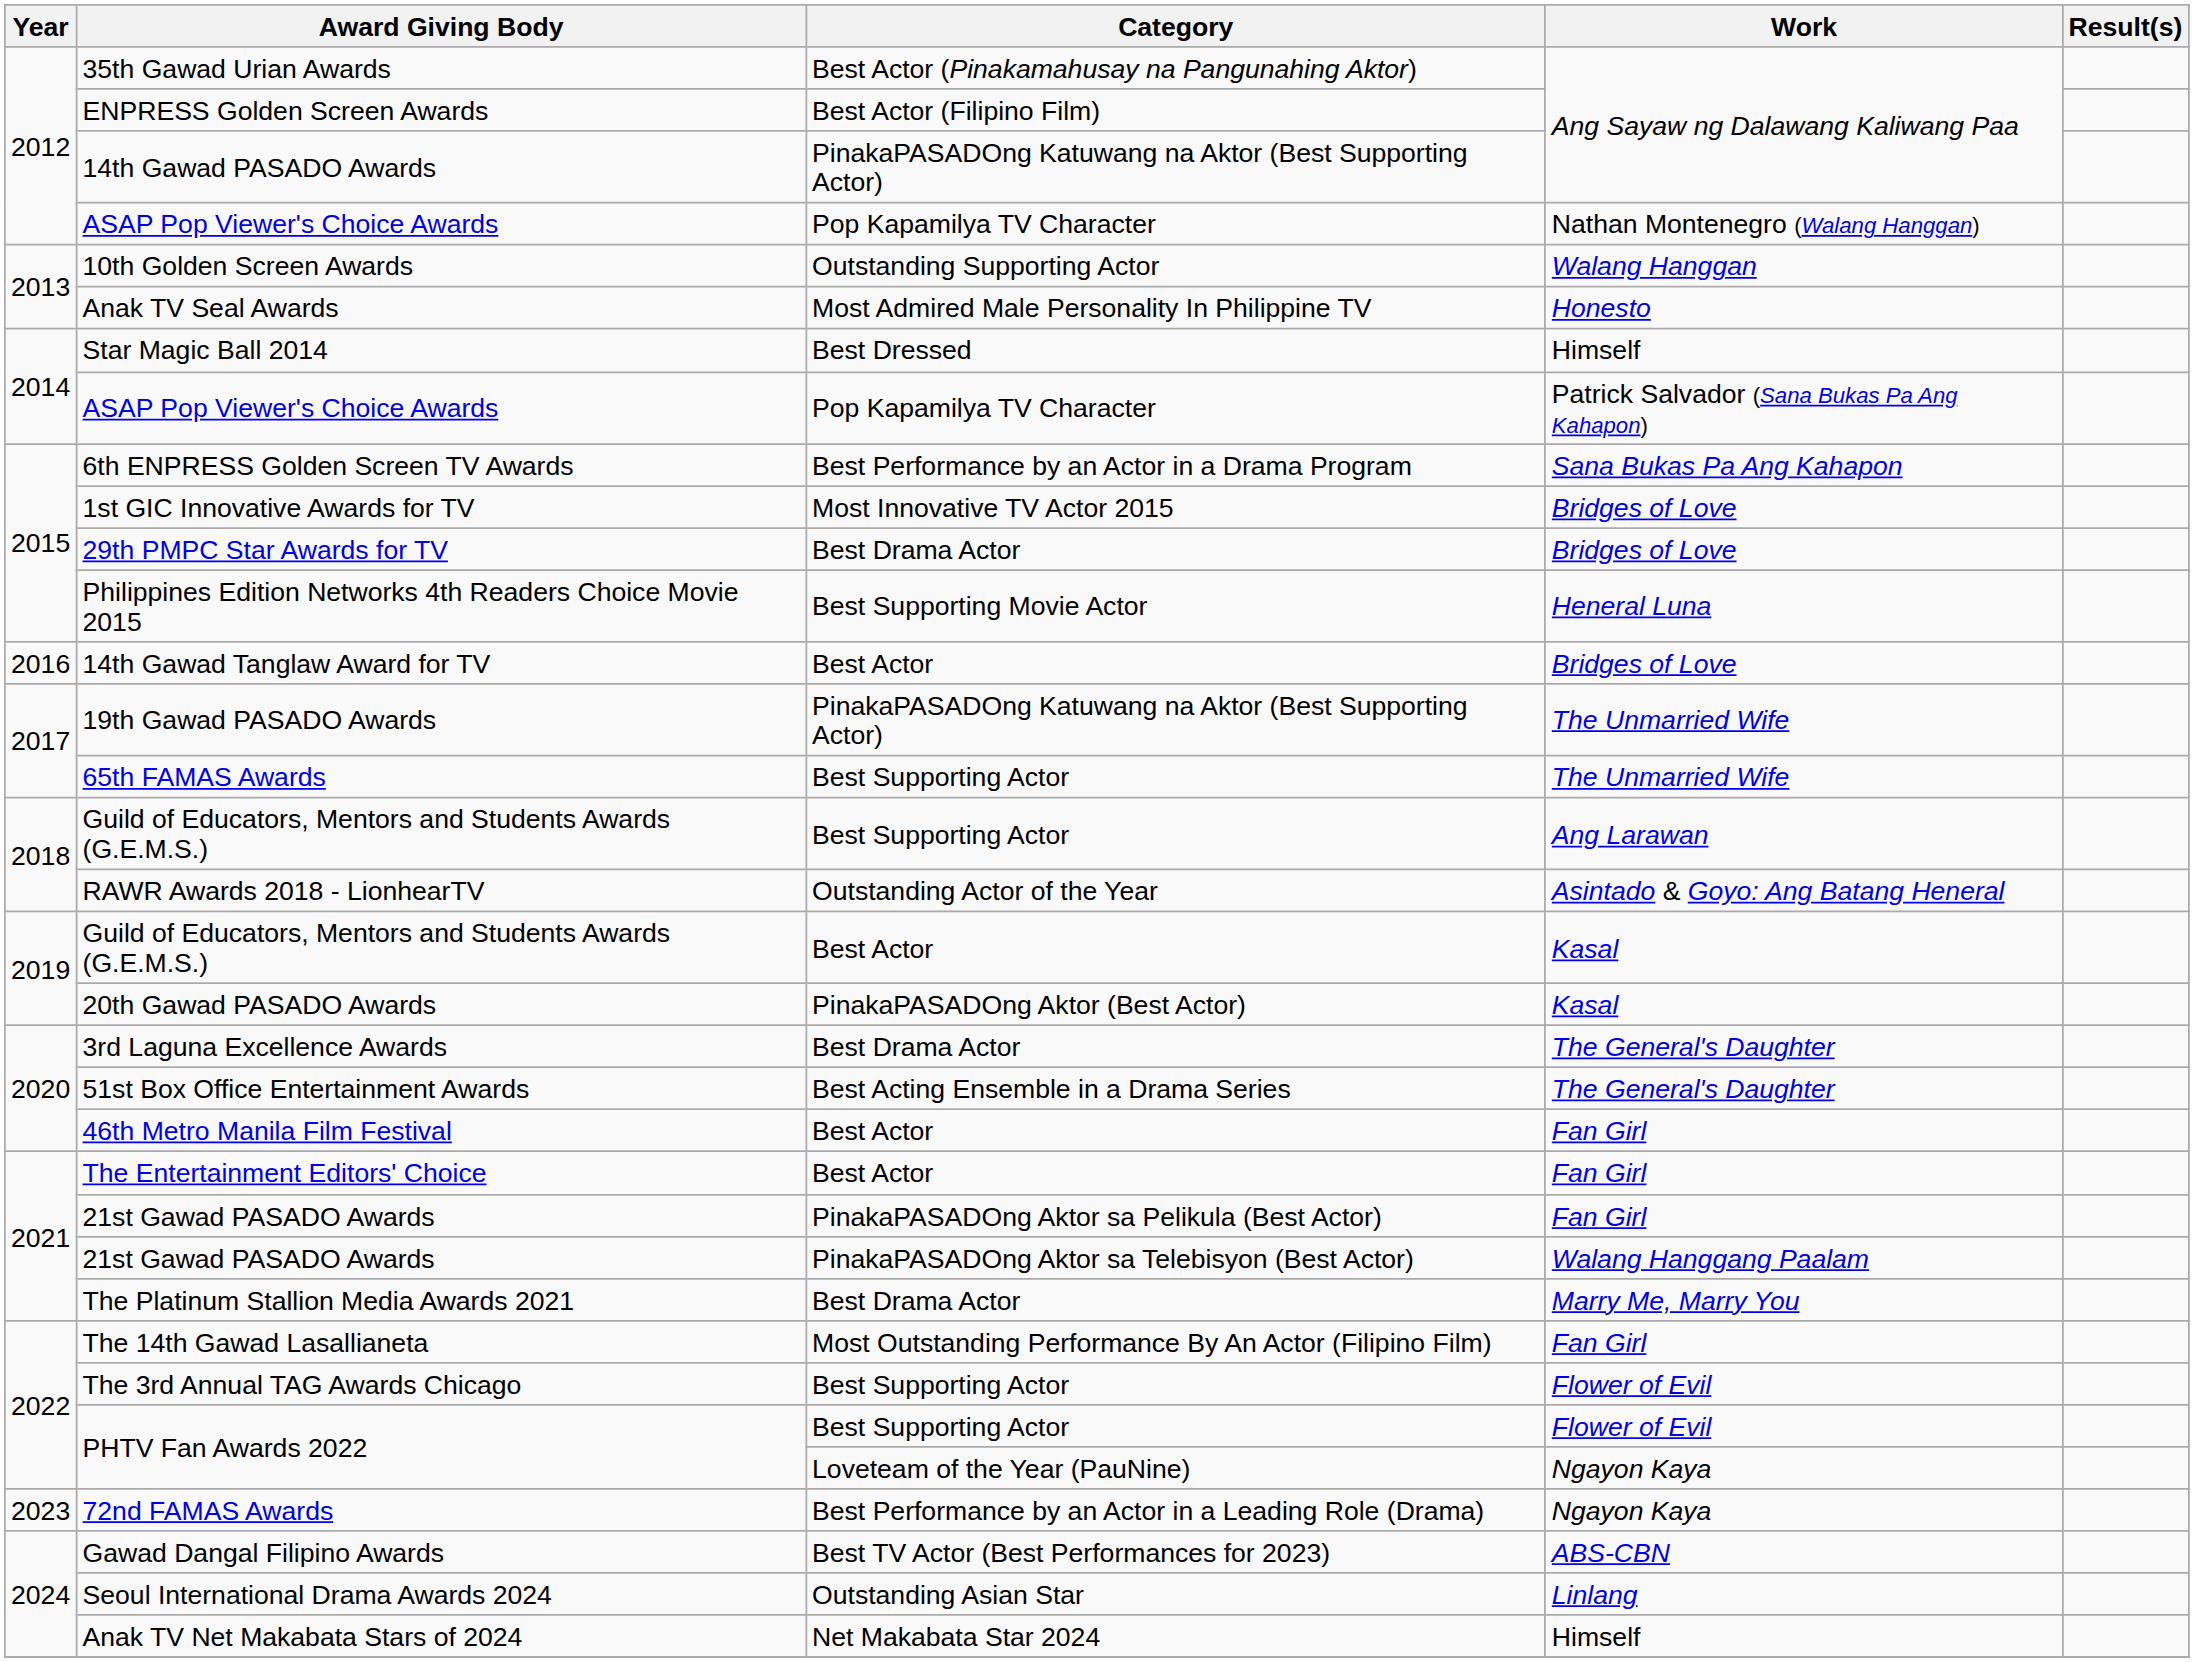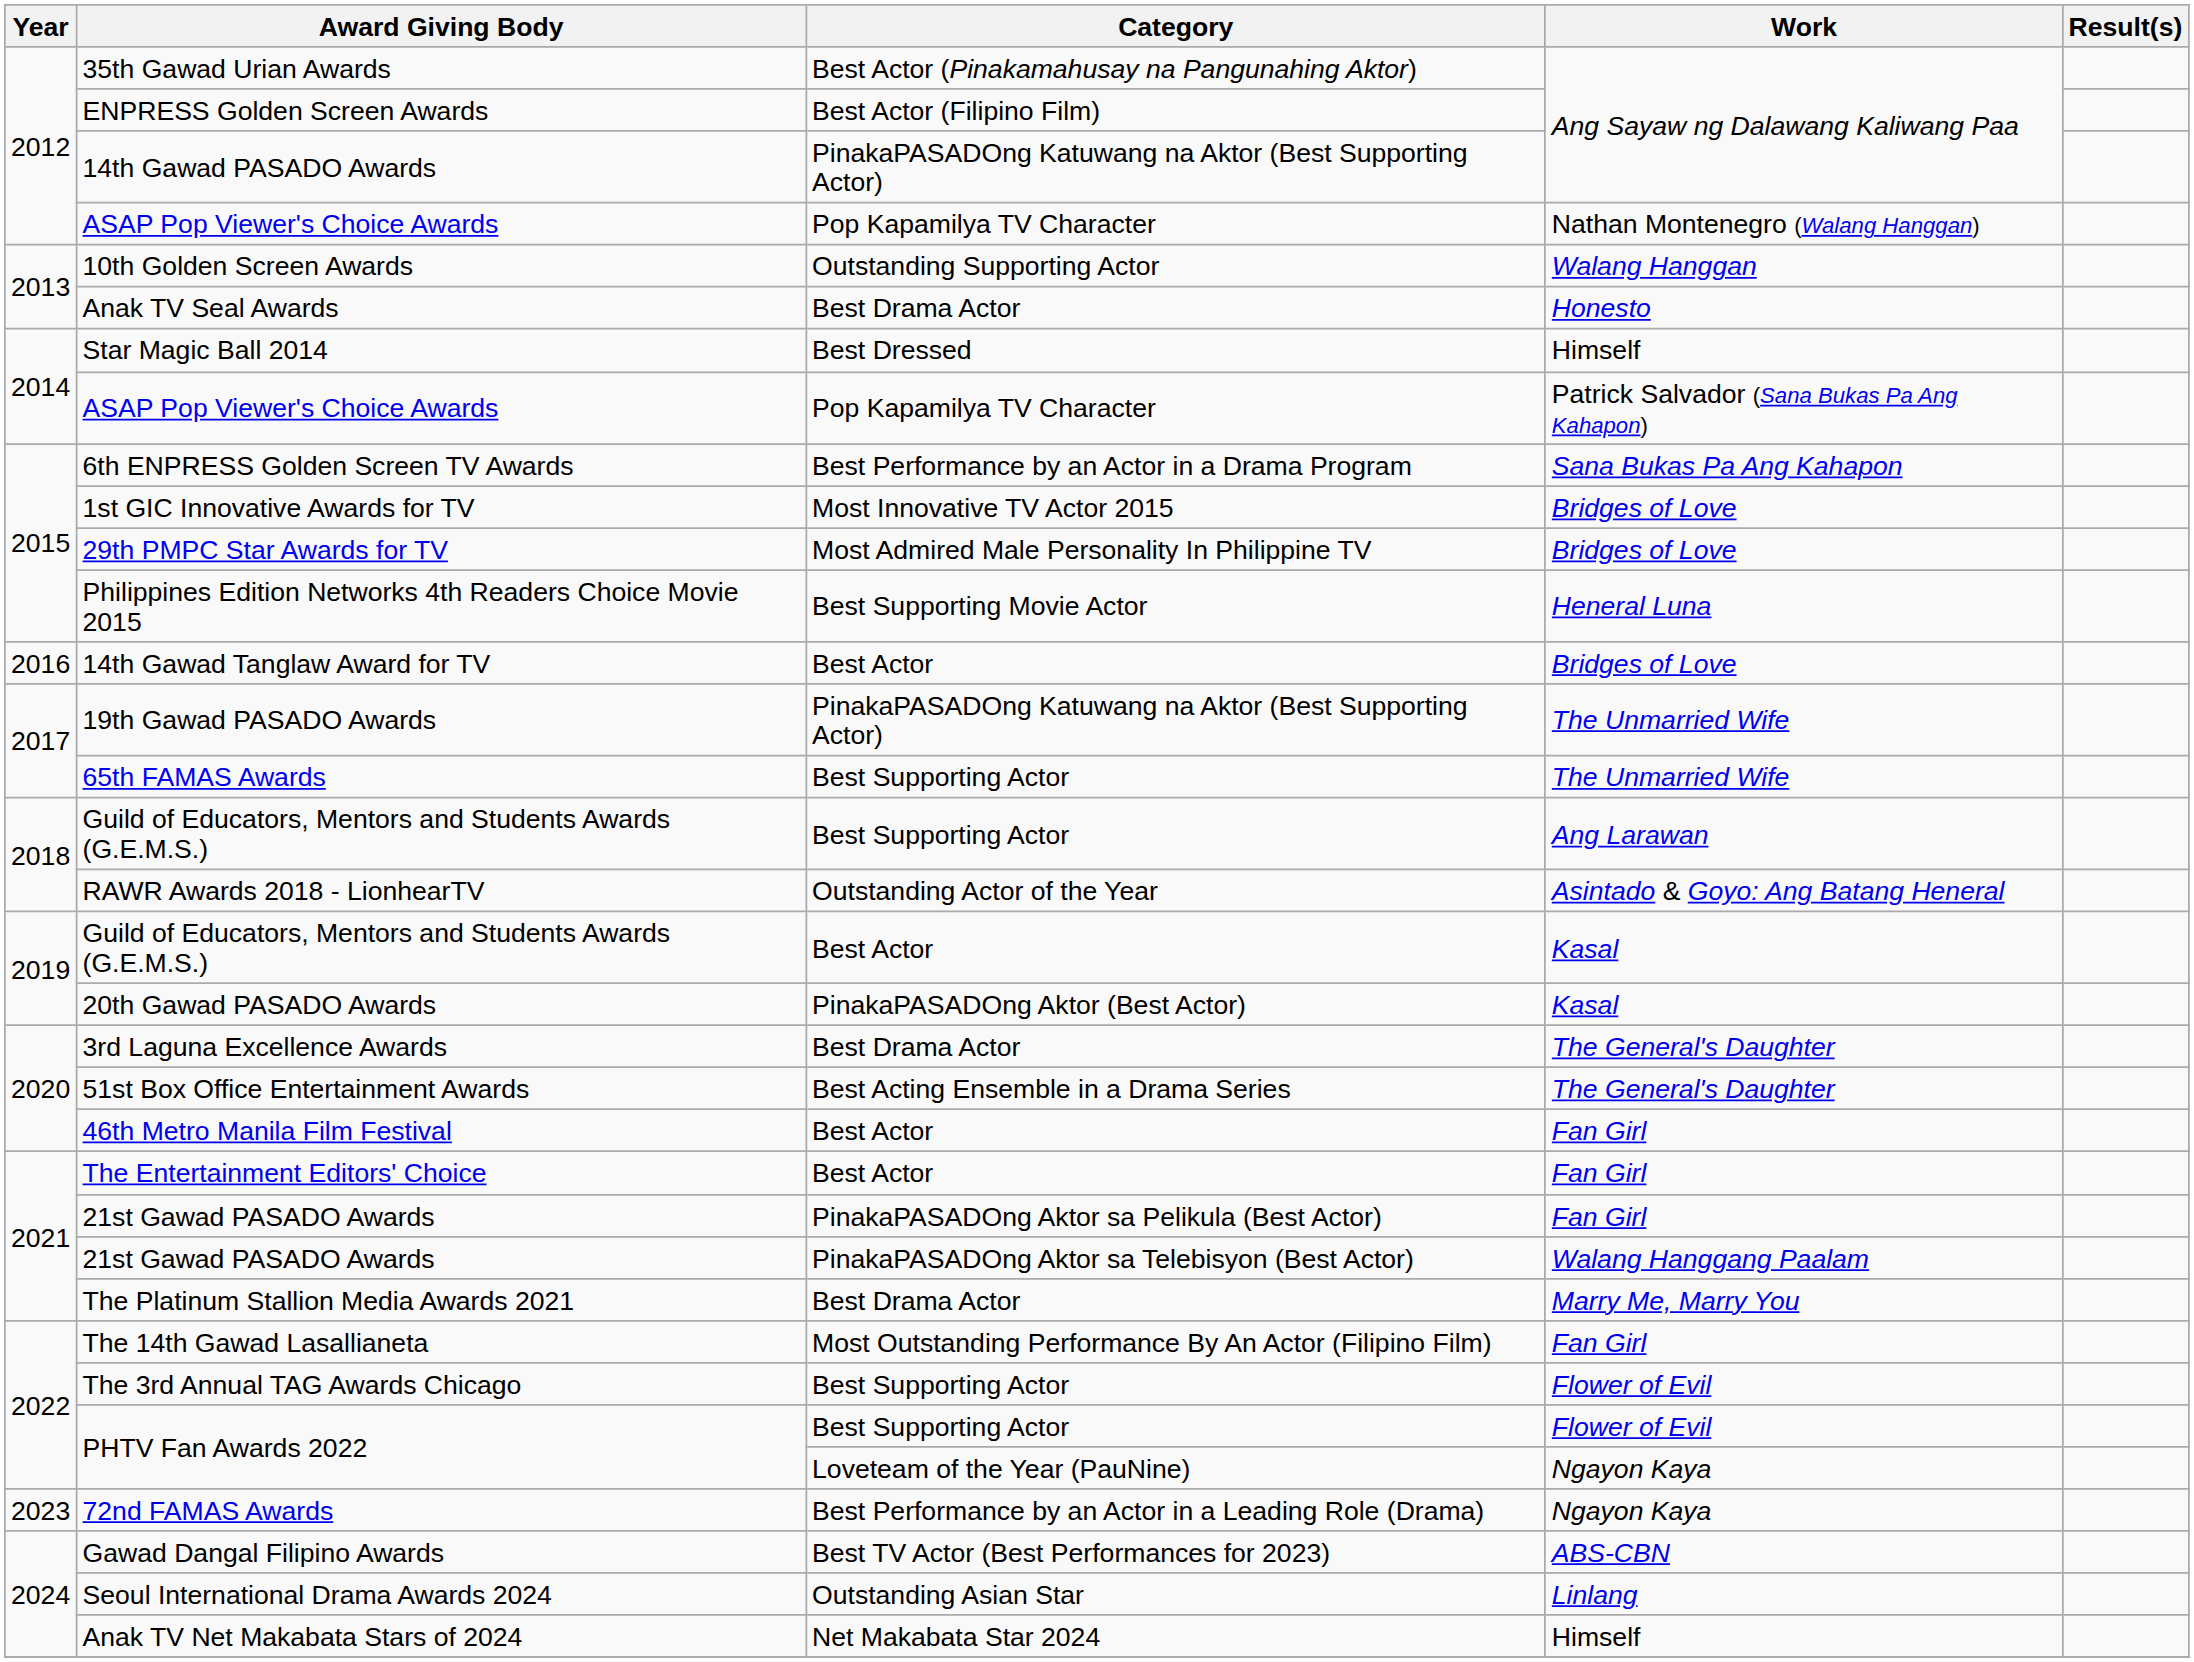Anak TV Seal Awards | Category: Most Admired Male Personality In Philippine TV -> Best Drama Actor
29th PMPC Star Awards for TV | Category: Best Drama Actor -> Most Admired Male Personality In Philippine TV
